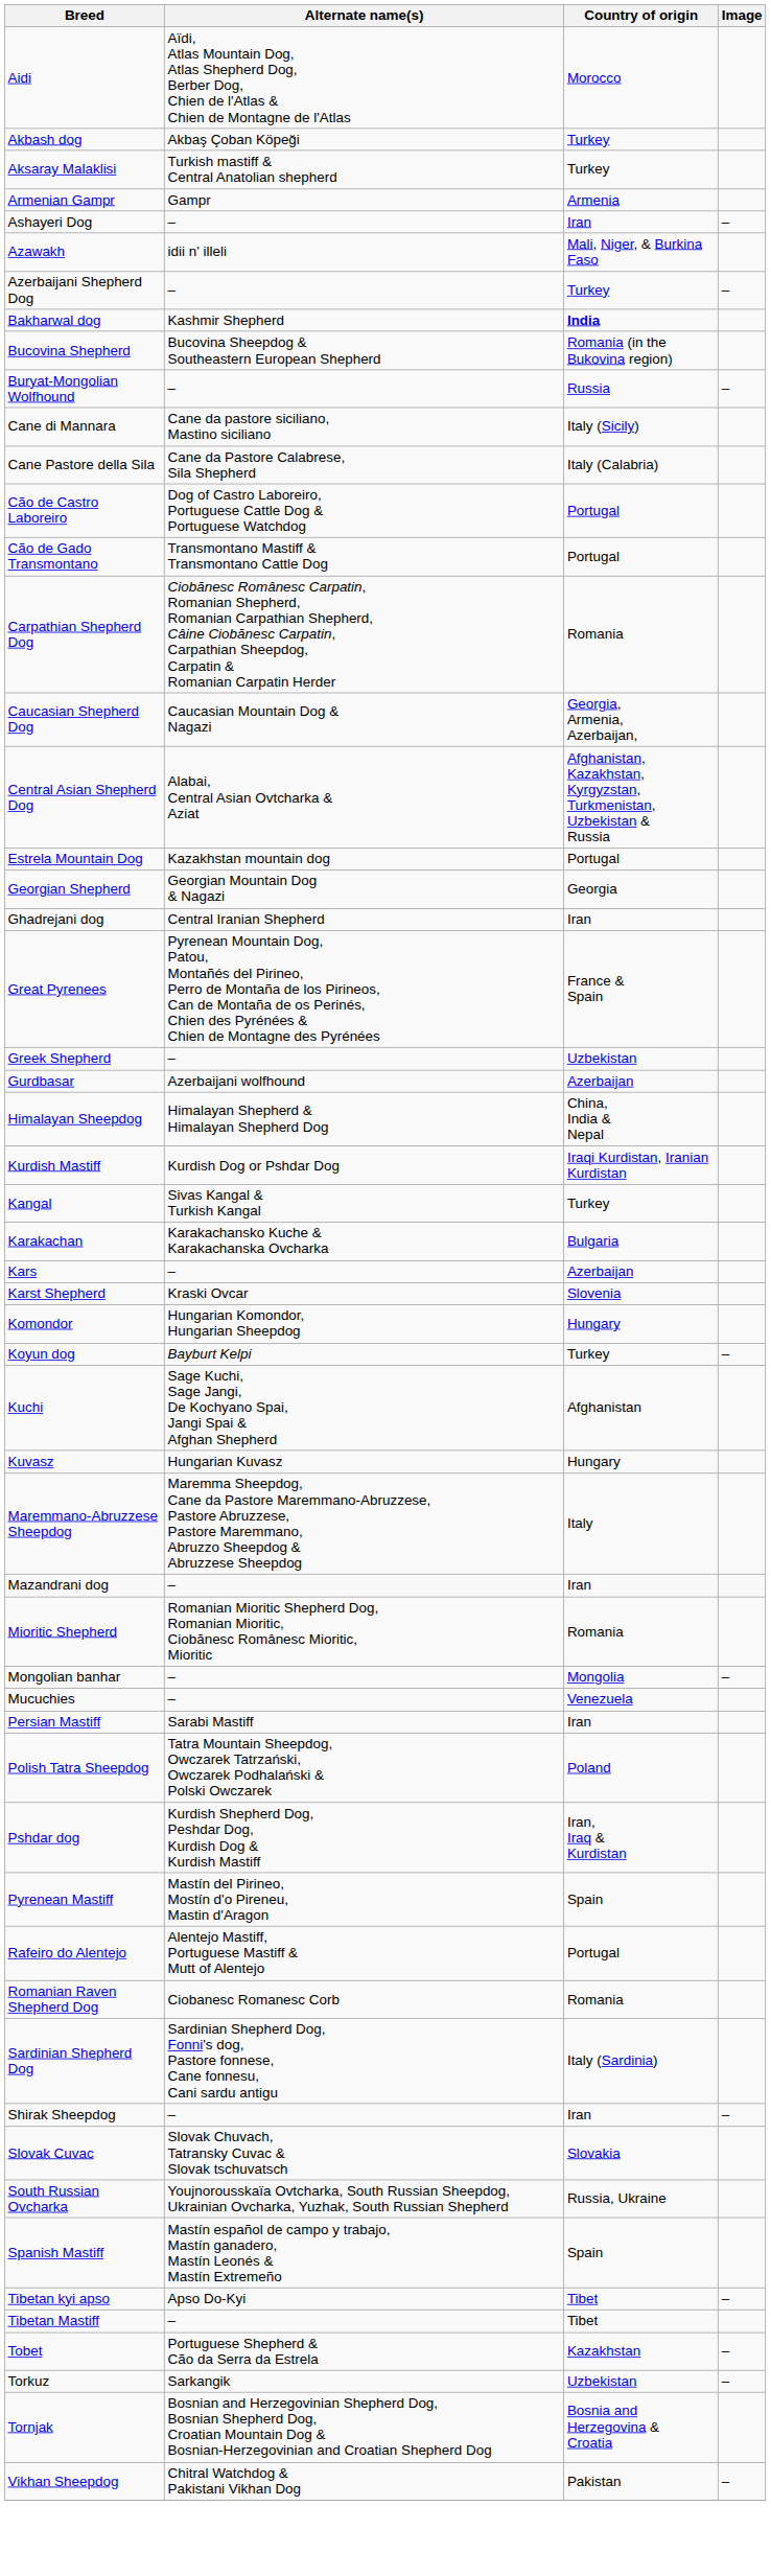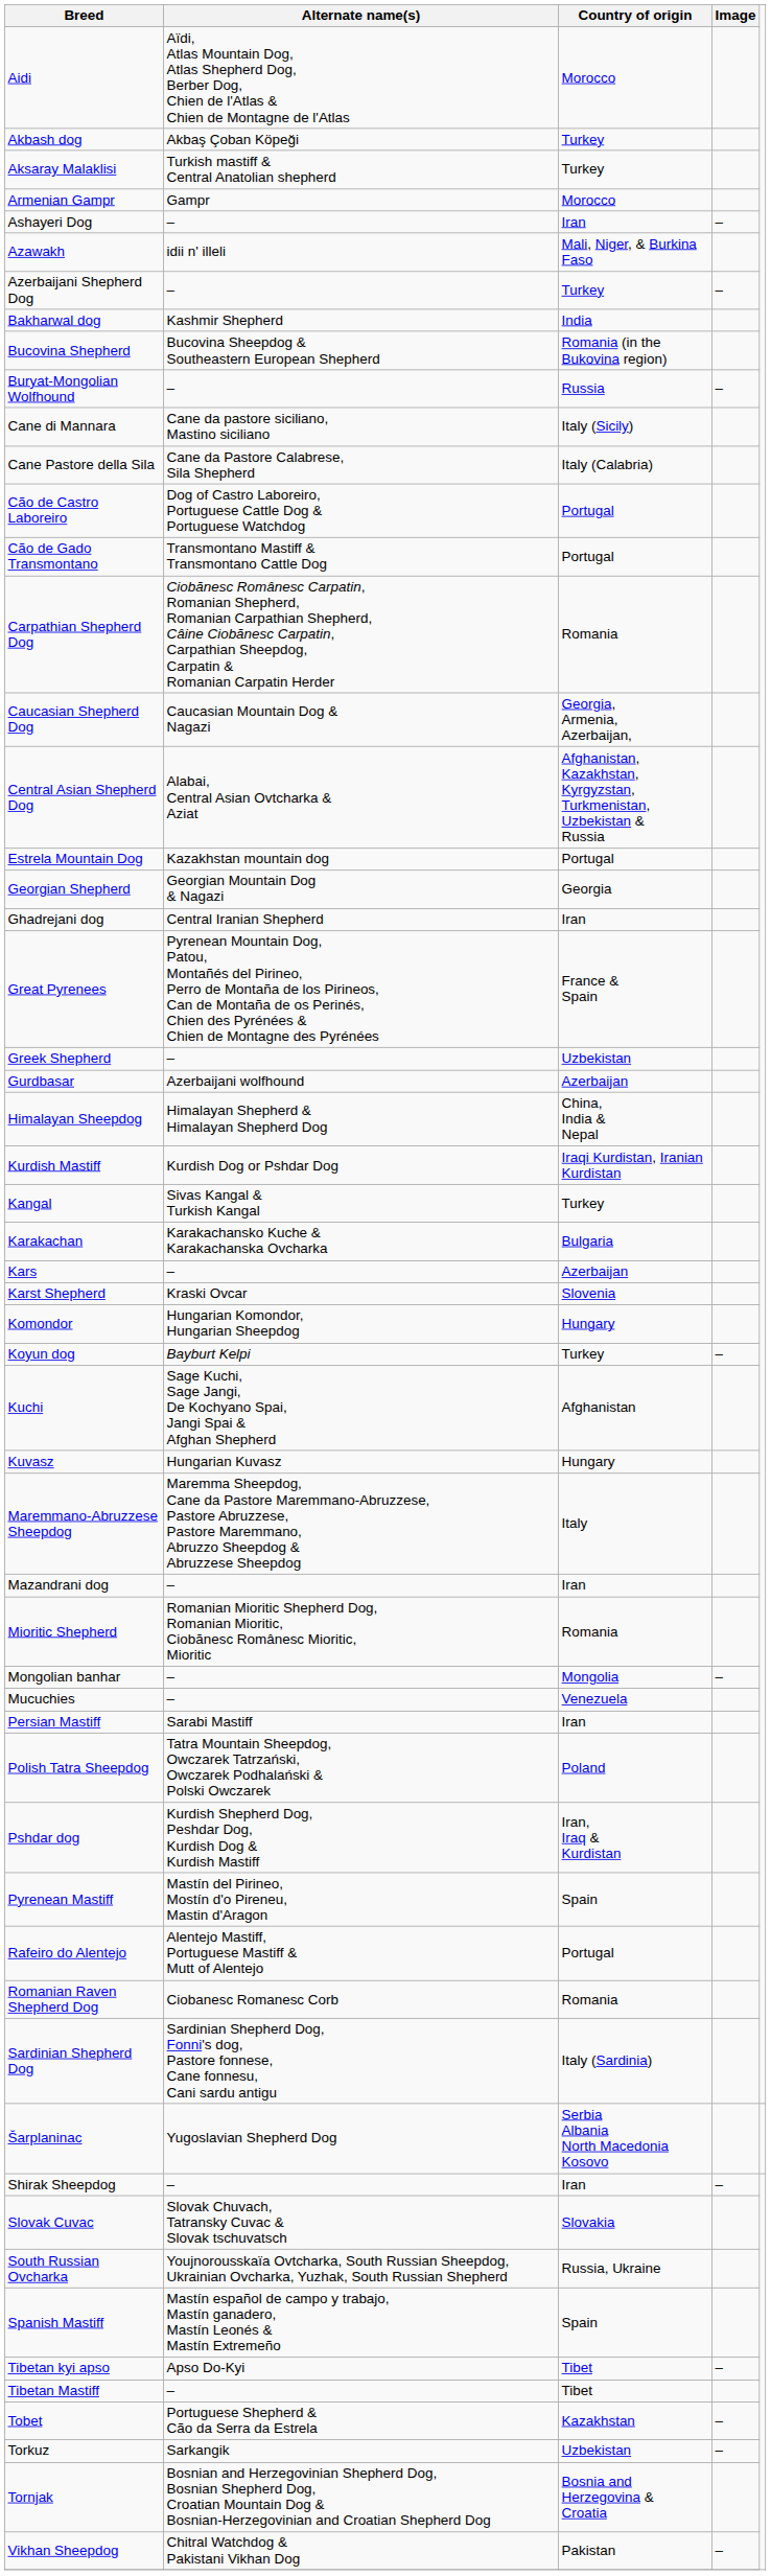Armenian Gampr | Country of origin: Armenia -> Morocco
Bakharwal dog | Country of origin: bold -> normal
+ row: Šarplaninac | Yugoslavian Shepherd Dog | Serbia Albania North Macedonia Kosovo
